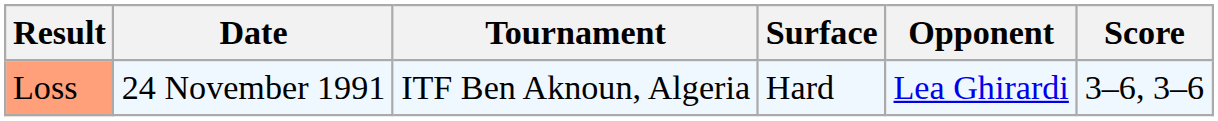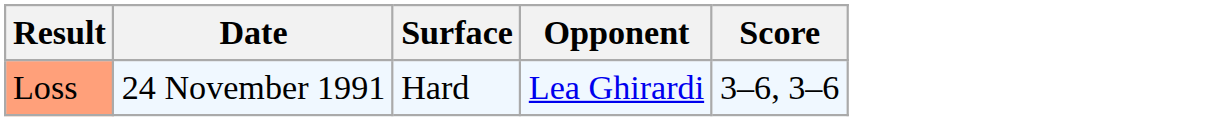- column: Tournament | ITF Ben Aknoun, Algeria
